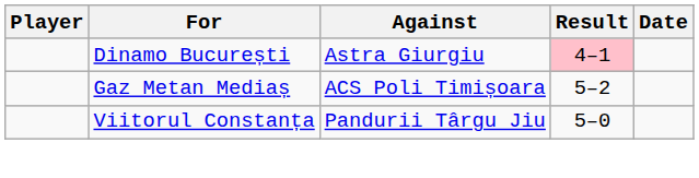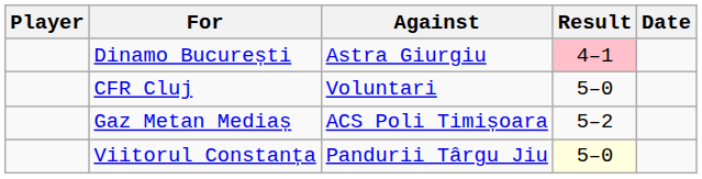+ row: CFR Cluj | Voluntari | 5–0
Viitorul Constanța | Result: no background -> lightyellow background
